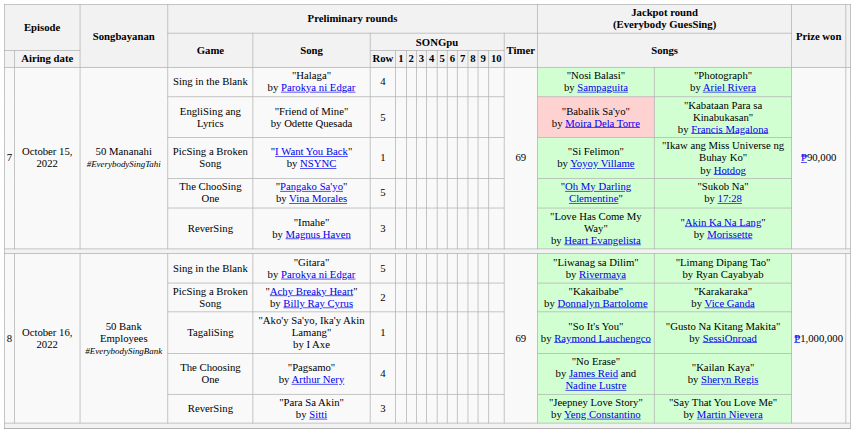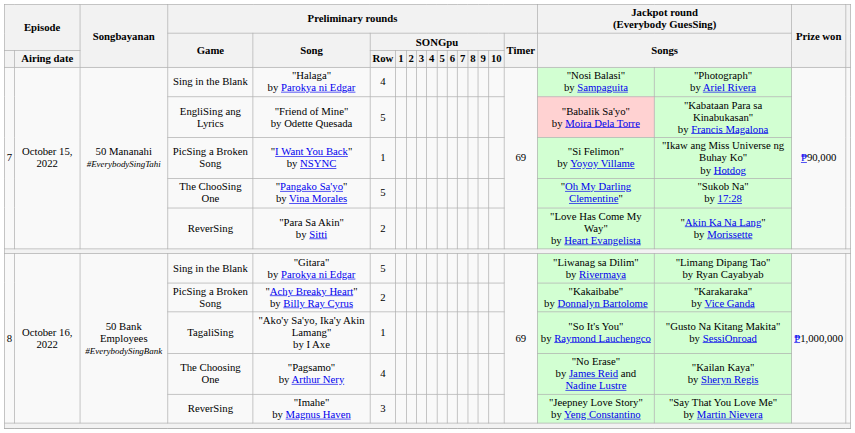7 / ReverSing | Preliminary rounds / Song: "Imahe" by Magnus Haven -> "Para Sa Akin" by Sitti
7 / ReverSing | Preliminary rounds / SONGpu / Row: 3 -> 2
8 / ReverSing | Preliminary rounds / Song: "Para Sa Akin" by Sitti -> "Imahe" by Magnus Haven
